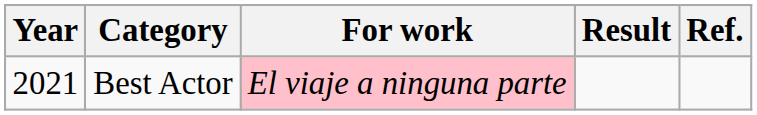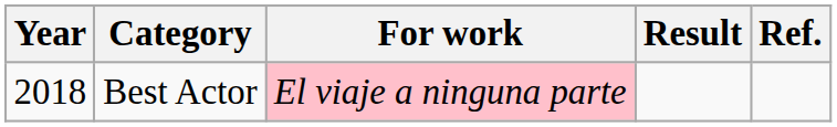Best Actor | Year: 2021 -> 2018
